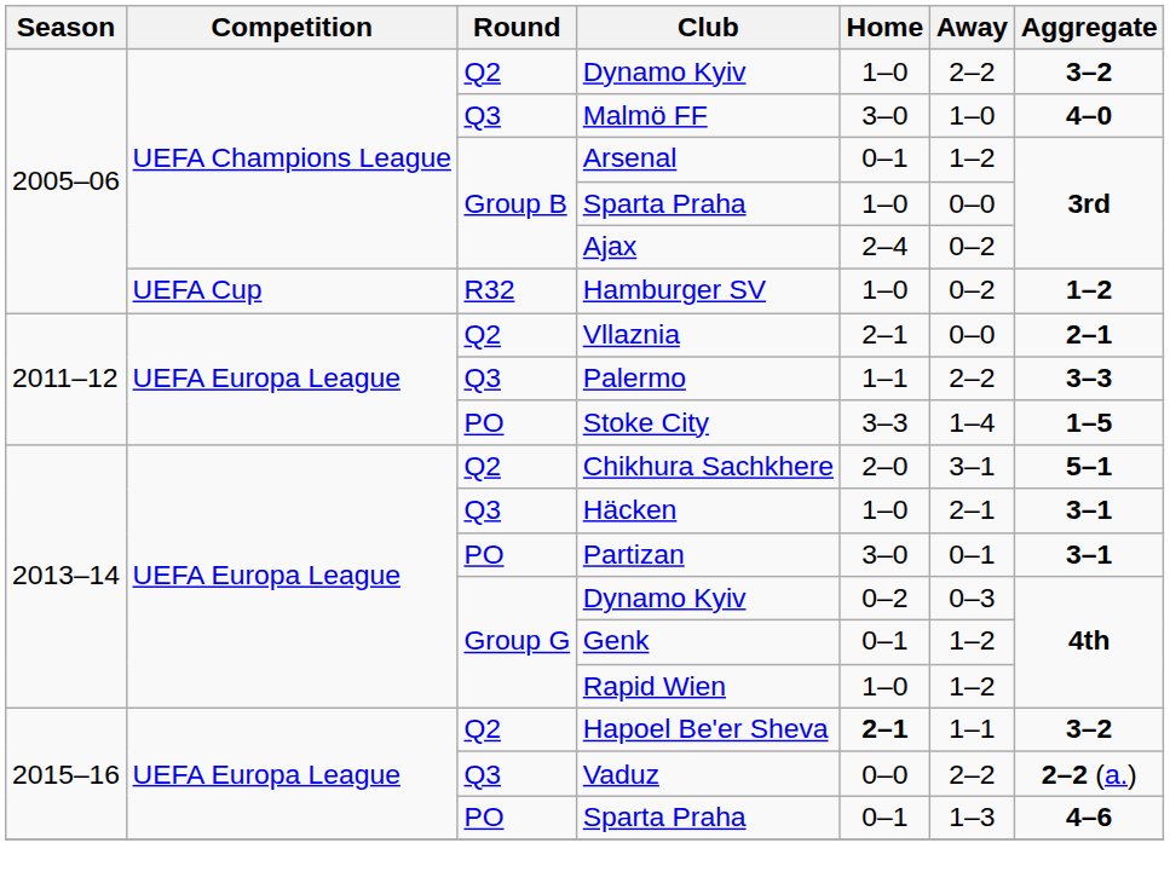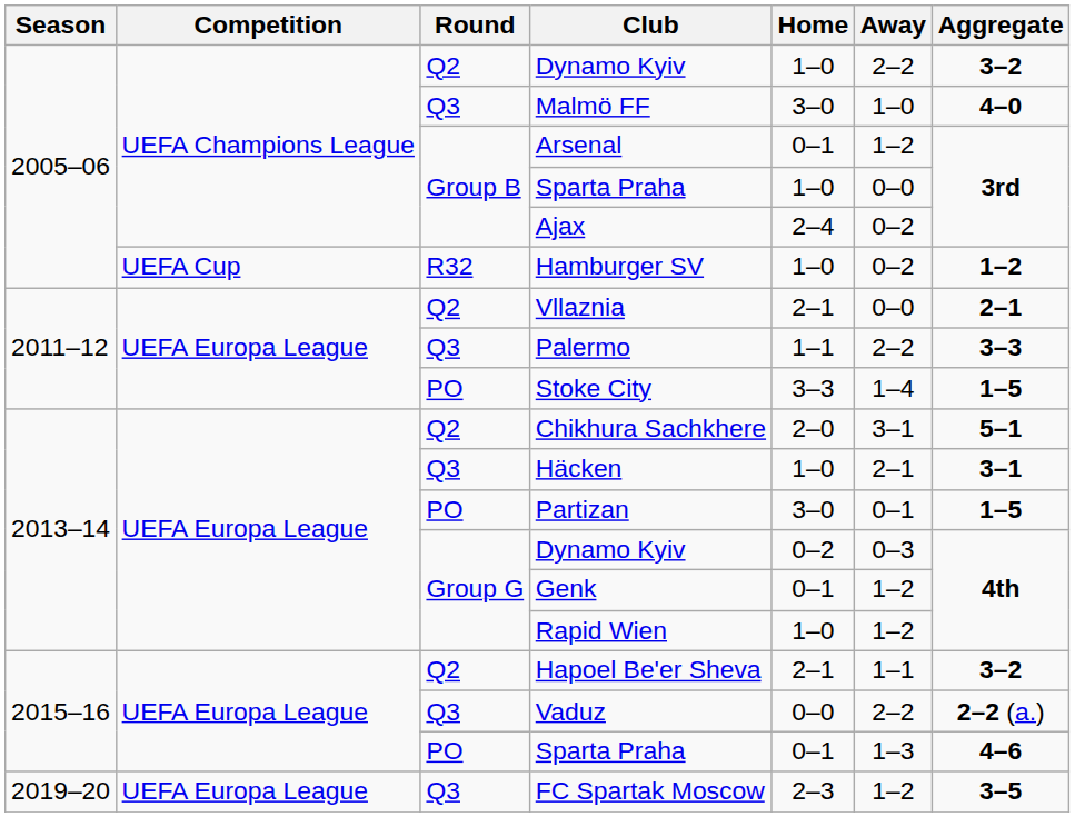Partizan | Aggregate: 3–1 -> 1–5
Hapoel Be'er Sheva | Home: bold -> normal
+ row: 2019–20 | UEFA Europa League | Q3 | FC Spartak Moscow | 2–3 | 1–2 | 3–5
